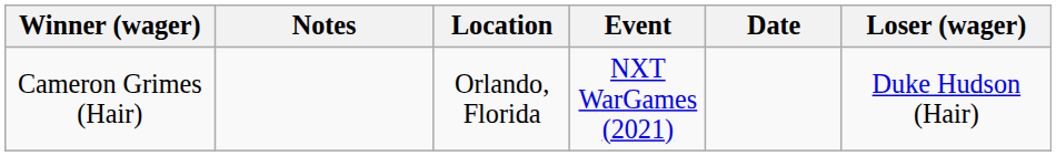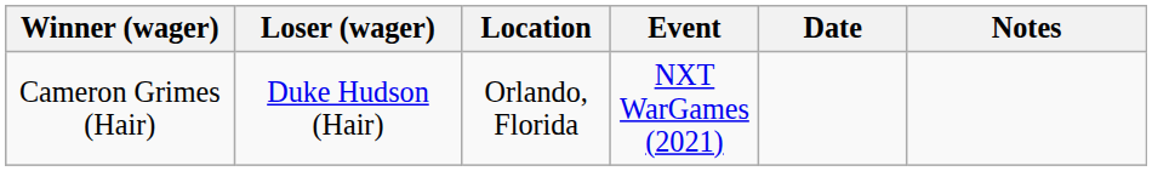columns swapped: Loser (wager) <-> Notes
